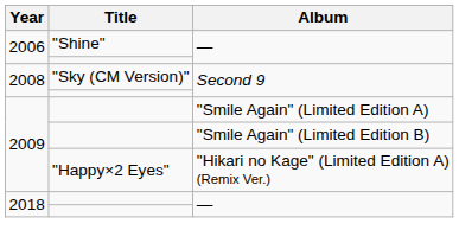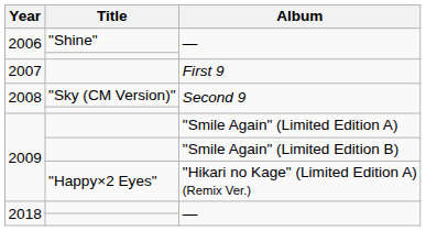+ row: 2007 | First 9
